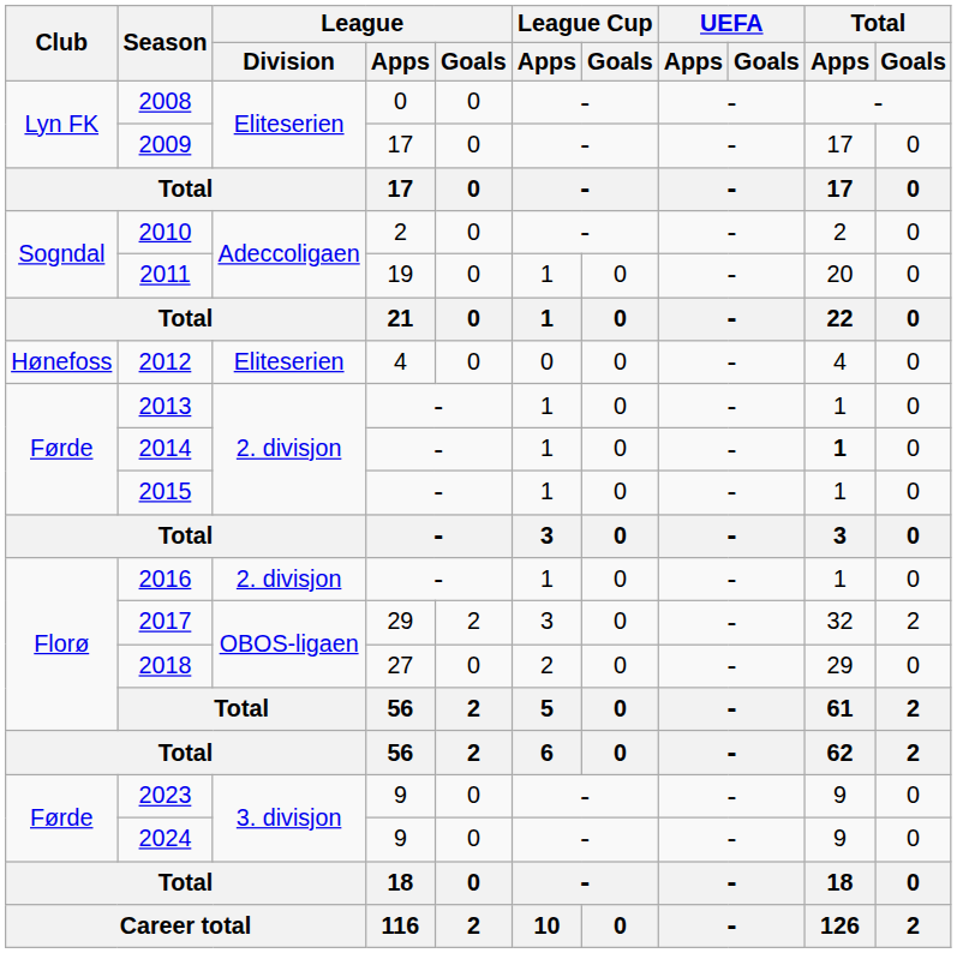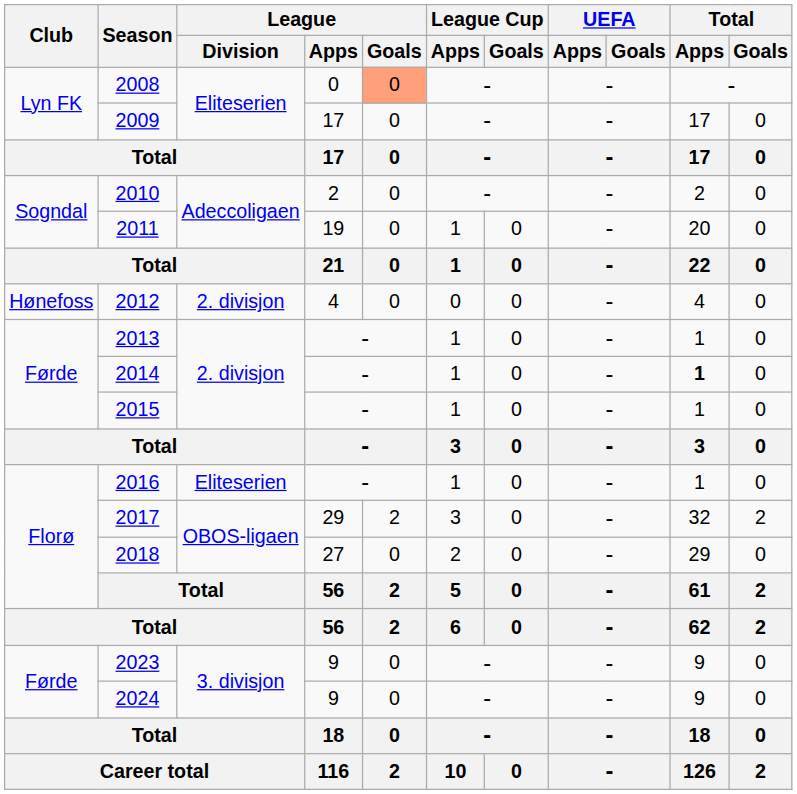2008 | League / Goals: no background -> lightsalmon background
2012 | League / Division: Eliteserien -> 2. divisjon
2016 | League / Division: 2. divisjon -> Eliteserien
